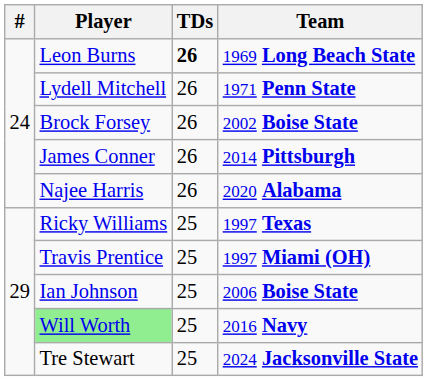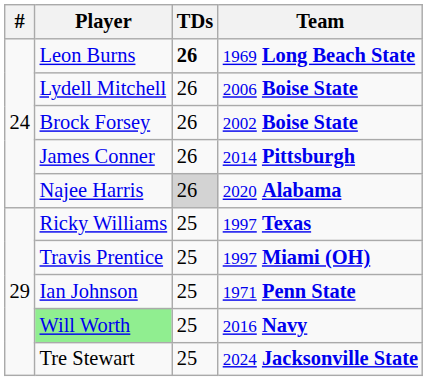Lydell Mitchell | Team: 1971 Penn State -> 2006 Boise State
Najee Harris | TDs: no background -> lightgrey background
Ian Johnson | Team: 2006 Boise State -> 1971 Penn State
